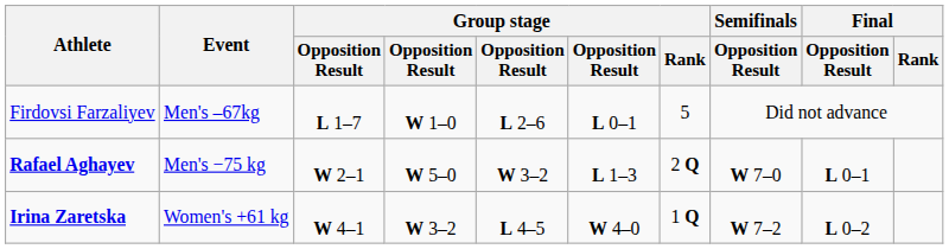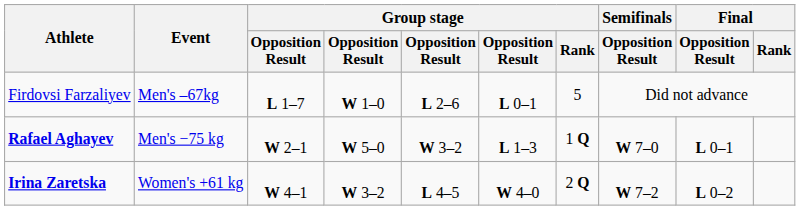Rafael Aghayev | Group stage / Rank: 2 Q -> 1 Q
Irina Zaretska | Group stage / Rank: 1 Q -> 2 Q
